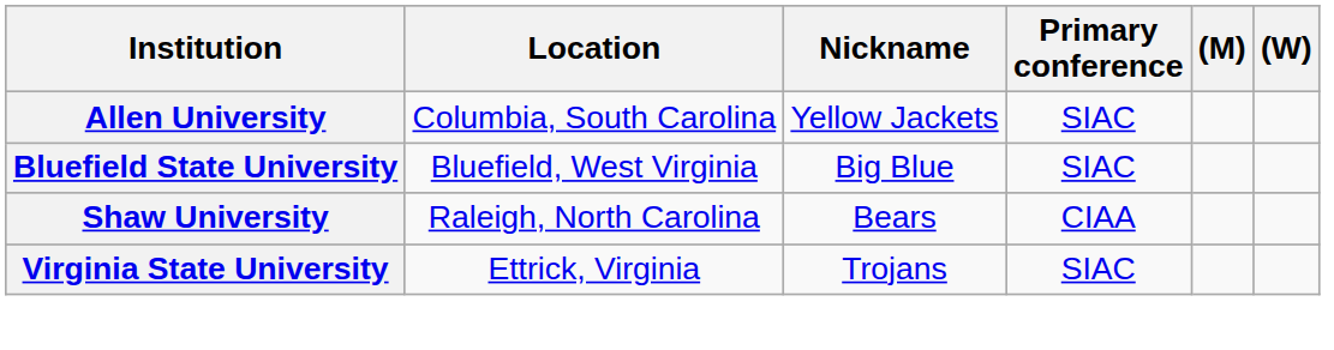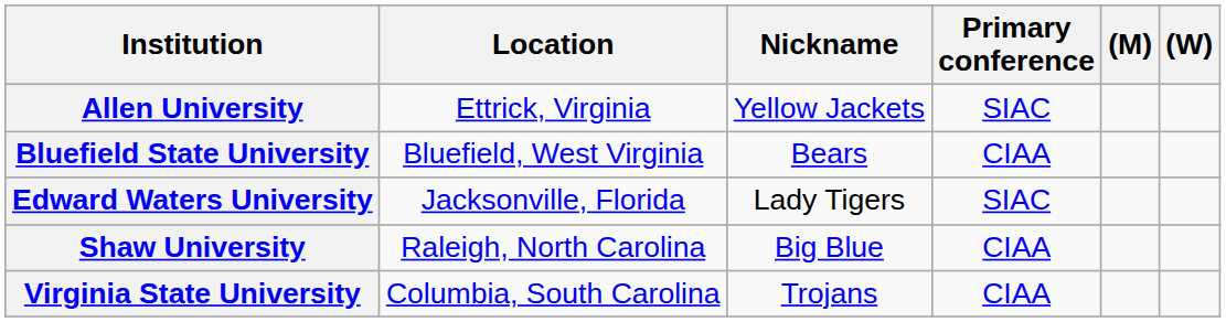Allen University | Location: Columbia, South Carolina -> Ettrick, Virginia
Bluefield State University | Nickname: Big Blue -> Bears
Bluefield State University | Primary conference: SIAC -> CIAA
+ row: Edward Waters University | Jacksonville, Florida | Lady Tigers | SIAC
Shaw University | Nickname: Bears -> Big Blue
Virginia State University | Location: Ettrick, Virginia -> Columbia, South Carolina
Virginia State University | Primary conference: SIAC -> CIAA
